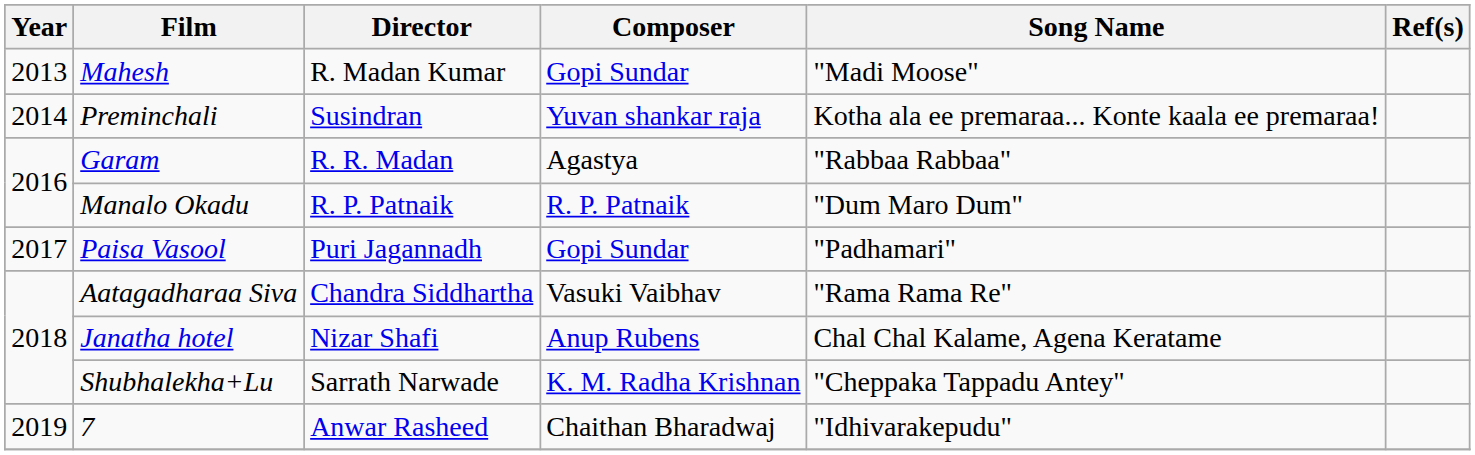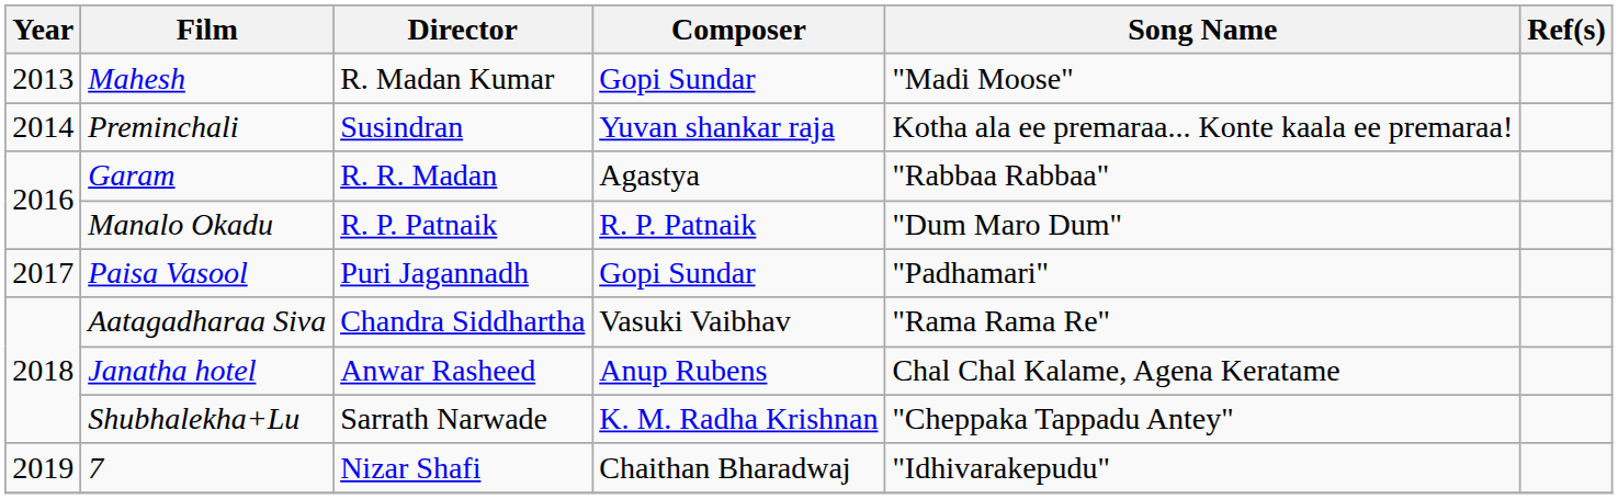Janatha hotel | Director: Nizar Shafi -> Anwar Rasheed
7 | Director: Anwar Rasheed -> Nizar Shafi
